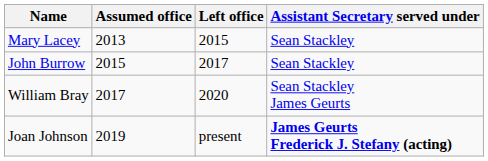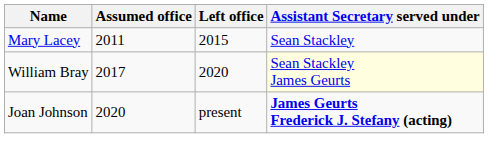Mary Lacey | Assumed office: 2013 -> 2011
- row: John Burrow | 2015 | 2017 | Sean Stackley
William Bray | Assistant Secretary served under: no background -> lightyellow background
Joan Johnson | Assumed office: 2019 -> 2020
